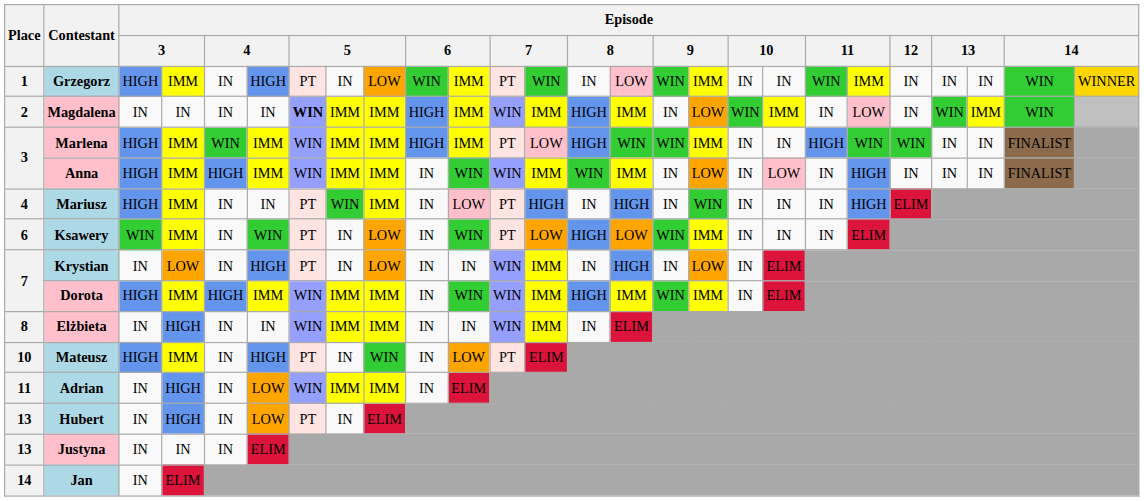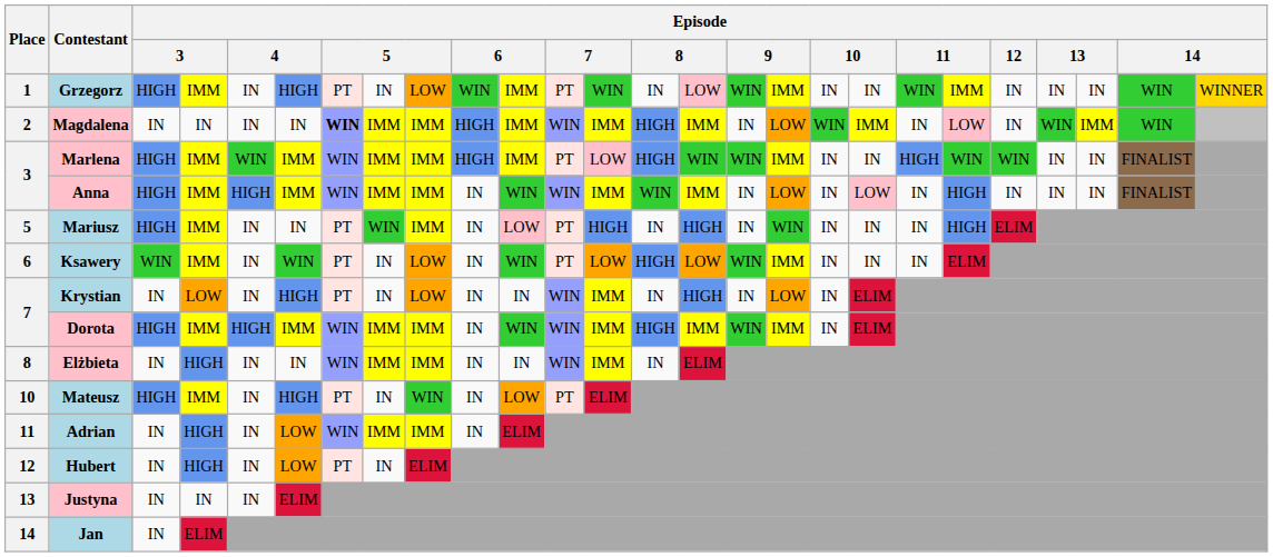Mariusz | Place: 4 -> 5
Hubert | Place: 13 -> 12
